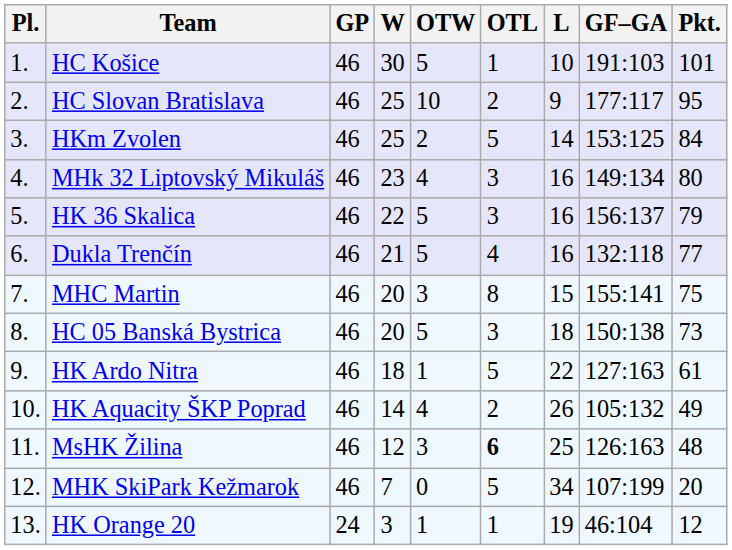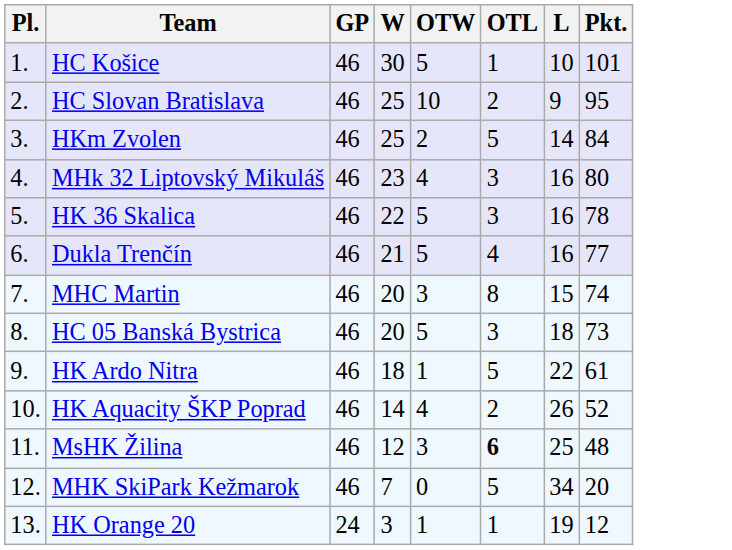- column: GF–GA | 191:103 | 177:117 | 153:125 | 149:134 | 156:137 | 132:118 | 155:141 | 150:138 | 127:163 | 105:132 | 126:163 | 107:199 | 46:104
HK 36 Skalica | Pkt.: 79 -> 78
MHC Martin | Pkt.: 75 -> 74
HK Aquacity ŠKP Poprad | Pkt.: 49 -> 52
